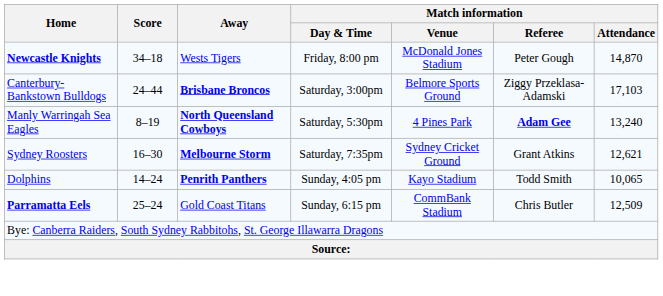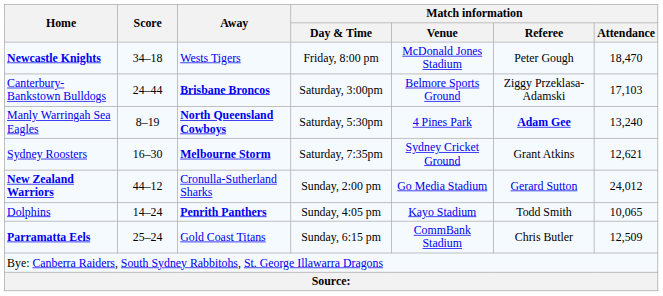Newcastle Knights | Match information / Attendance: 14,870 -> 18,470
+ row: New Zealand Warriors | 44–12 | Cronulla-Sutherland Sharks | Sunday, 2:00 pm | Go Media Stadium | Gerard Sutton | 24,012
